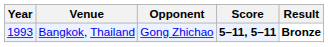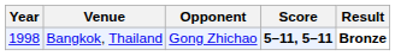Bangkok, Thailand | Year: 1993 -> 1998
